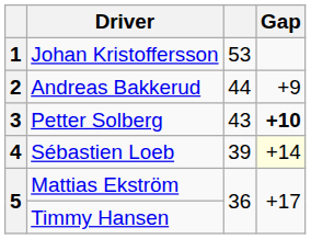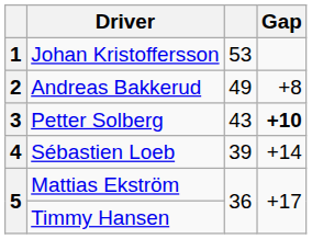Andreas Bakkerud | column 3: 44 -> 49
Andreas Bakkerud | Gap: +9 -> +8
Sébastien Loeb | Gap: lightyellow background -> no background
